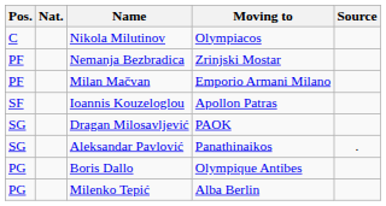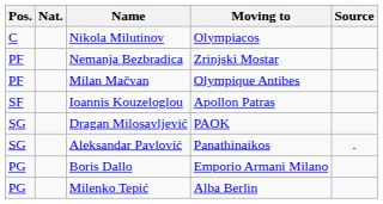Milan Mačvan | Moving to: Emporio Armani Milano -> Olympique Antibes
Boris Dallo | Moving to: Olympique Antibes -> Emporio Armani Milano
